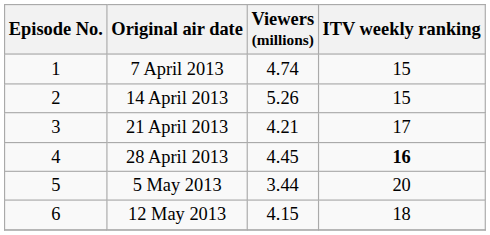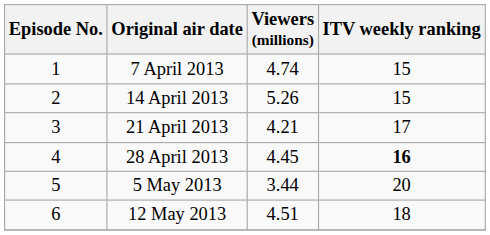12 May 2013 | Viewers (millions): 4.15 -> 4.51
